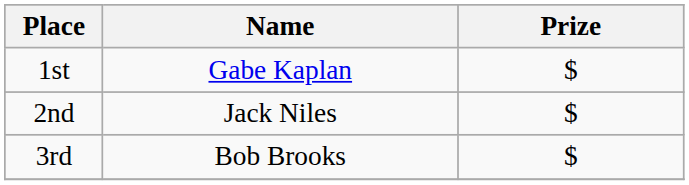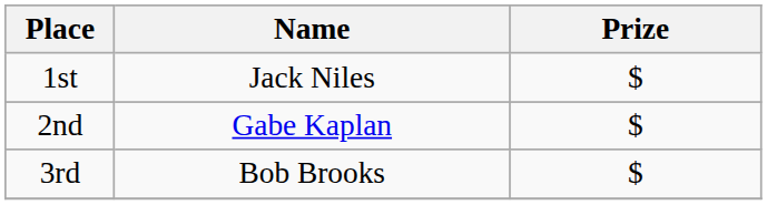1st | Name: Gabe Kaplan -> Jack Niles
2nd | Name: Jack Niles -> Gabe Kaplan
